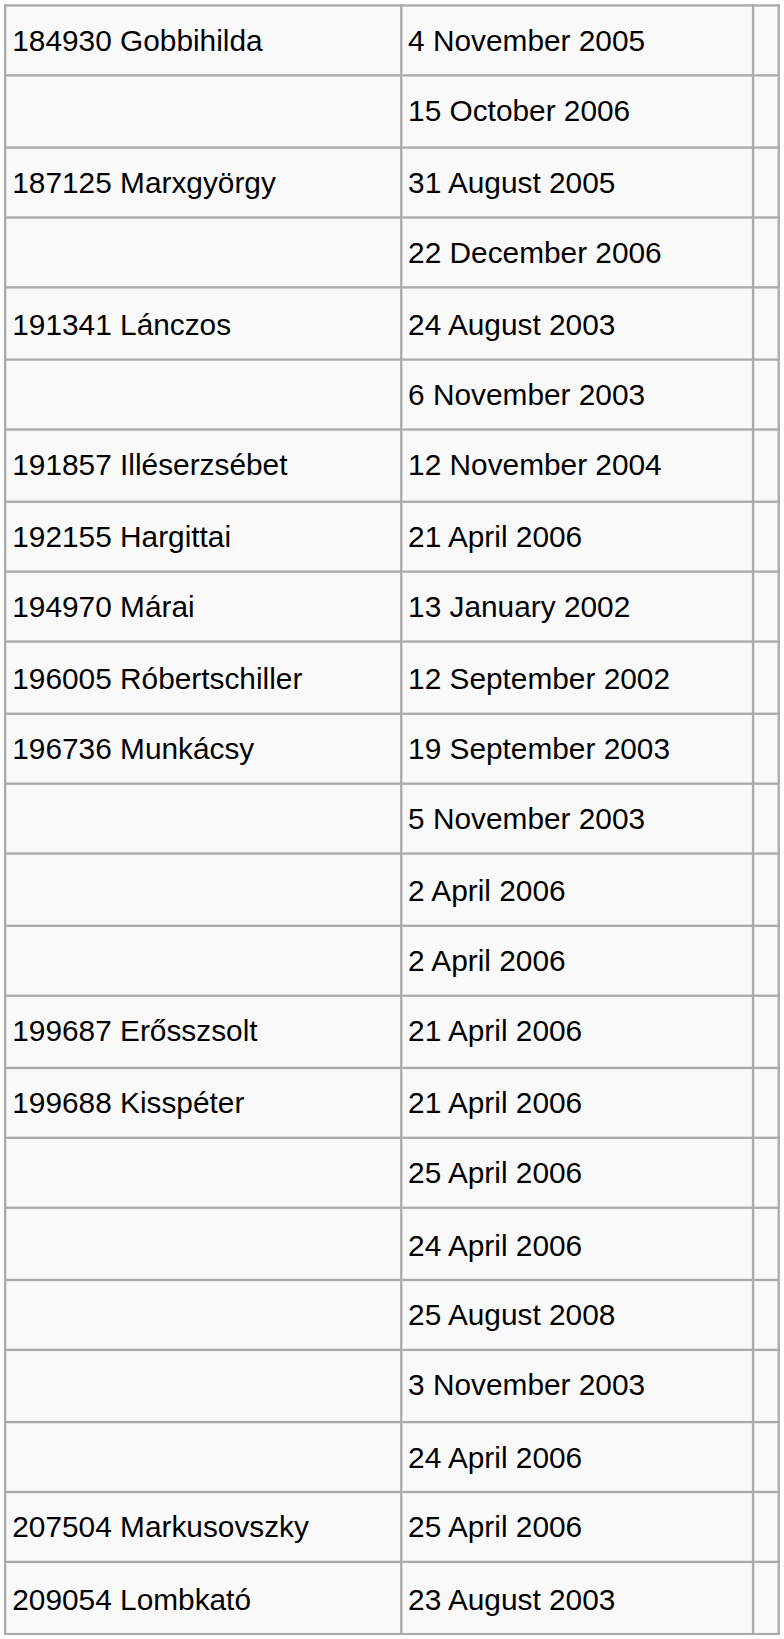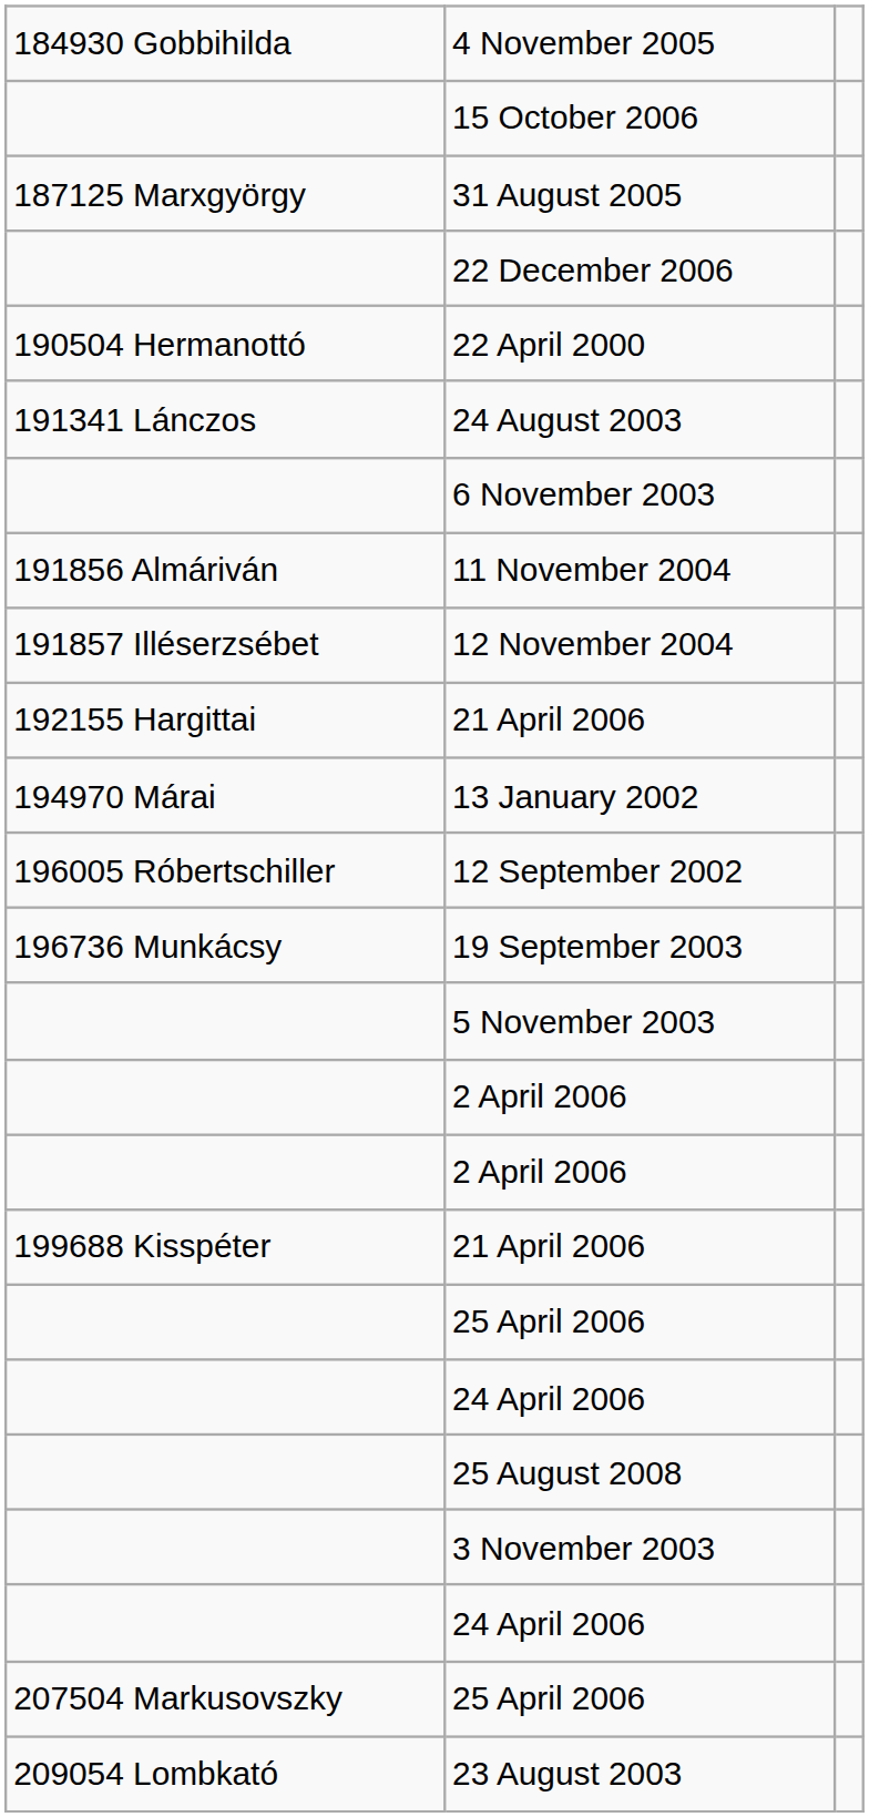+ row: 190504 Hermanottó | 22 April 2000
+ row: 191856 Almáriván | 11 November 2004
- row: 199687 Erősszsolt | 21 April 2006
